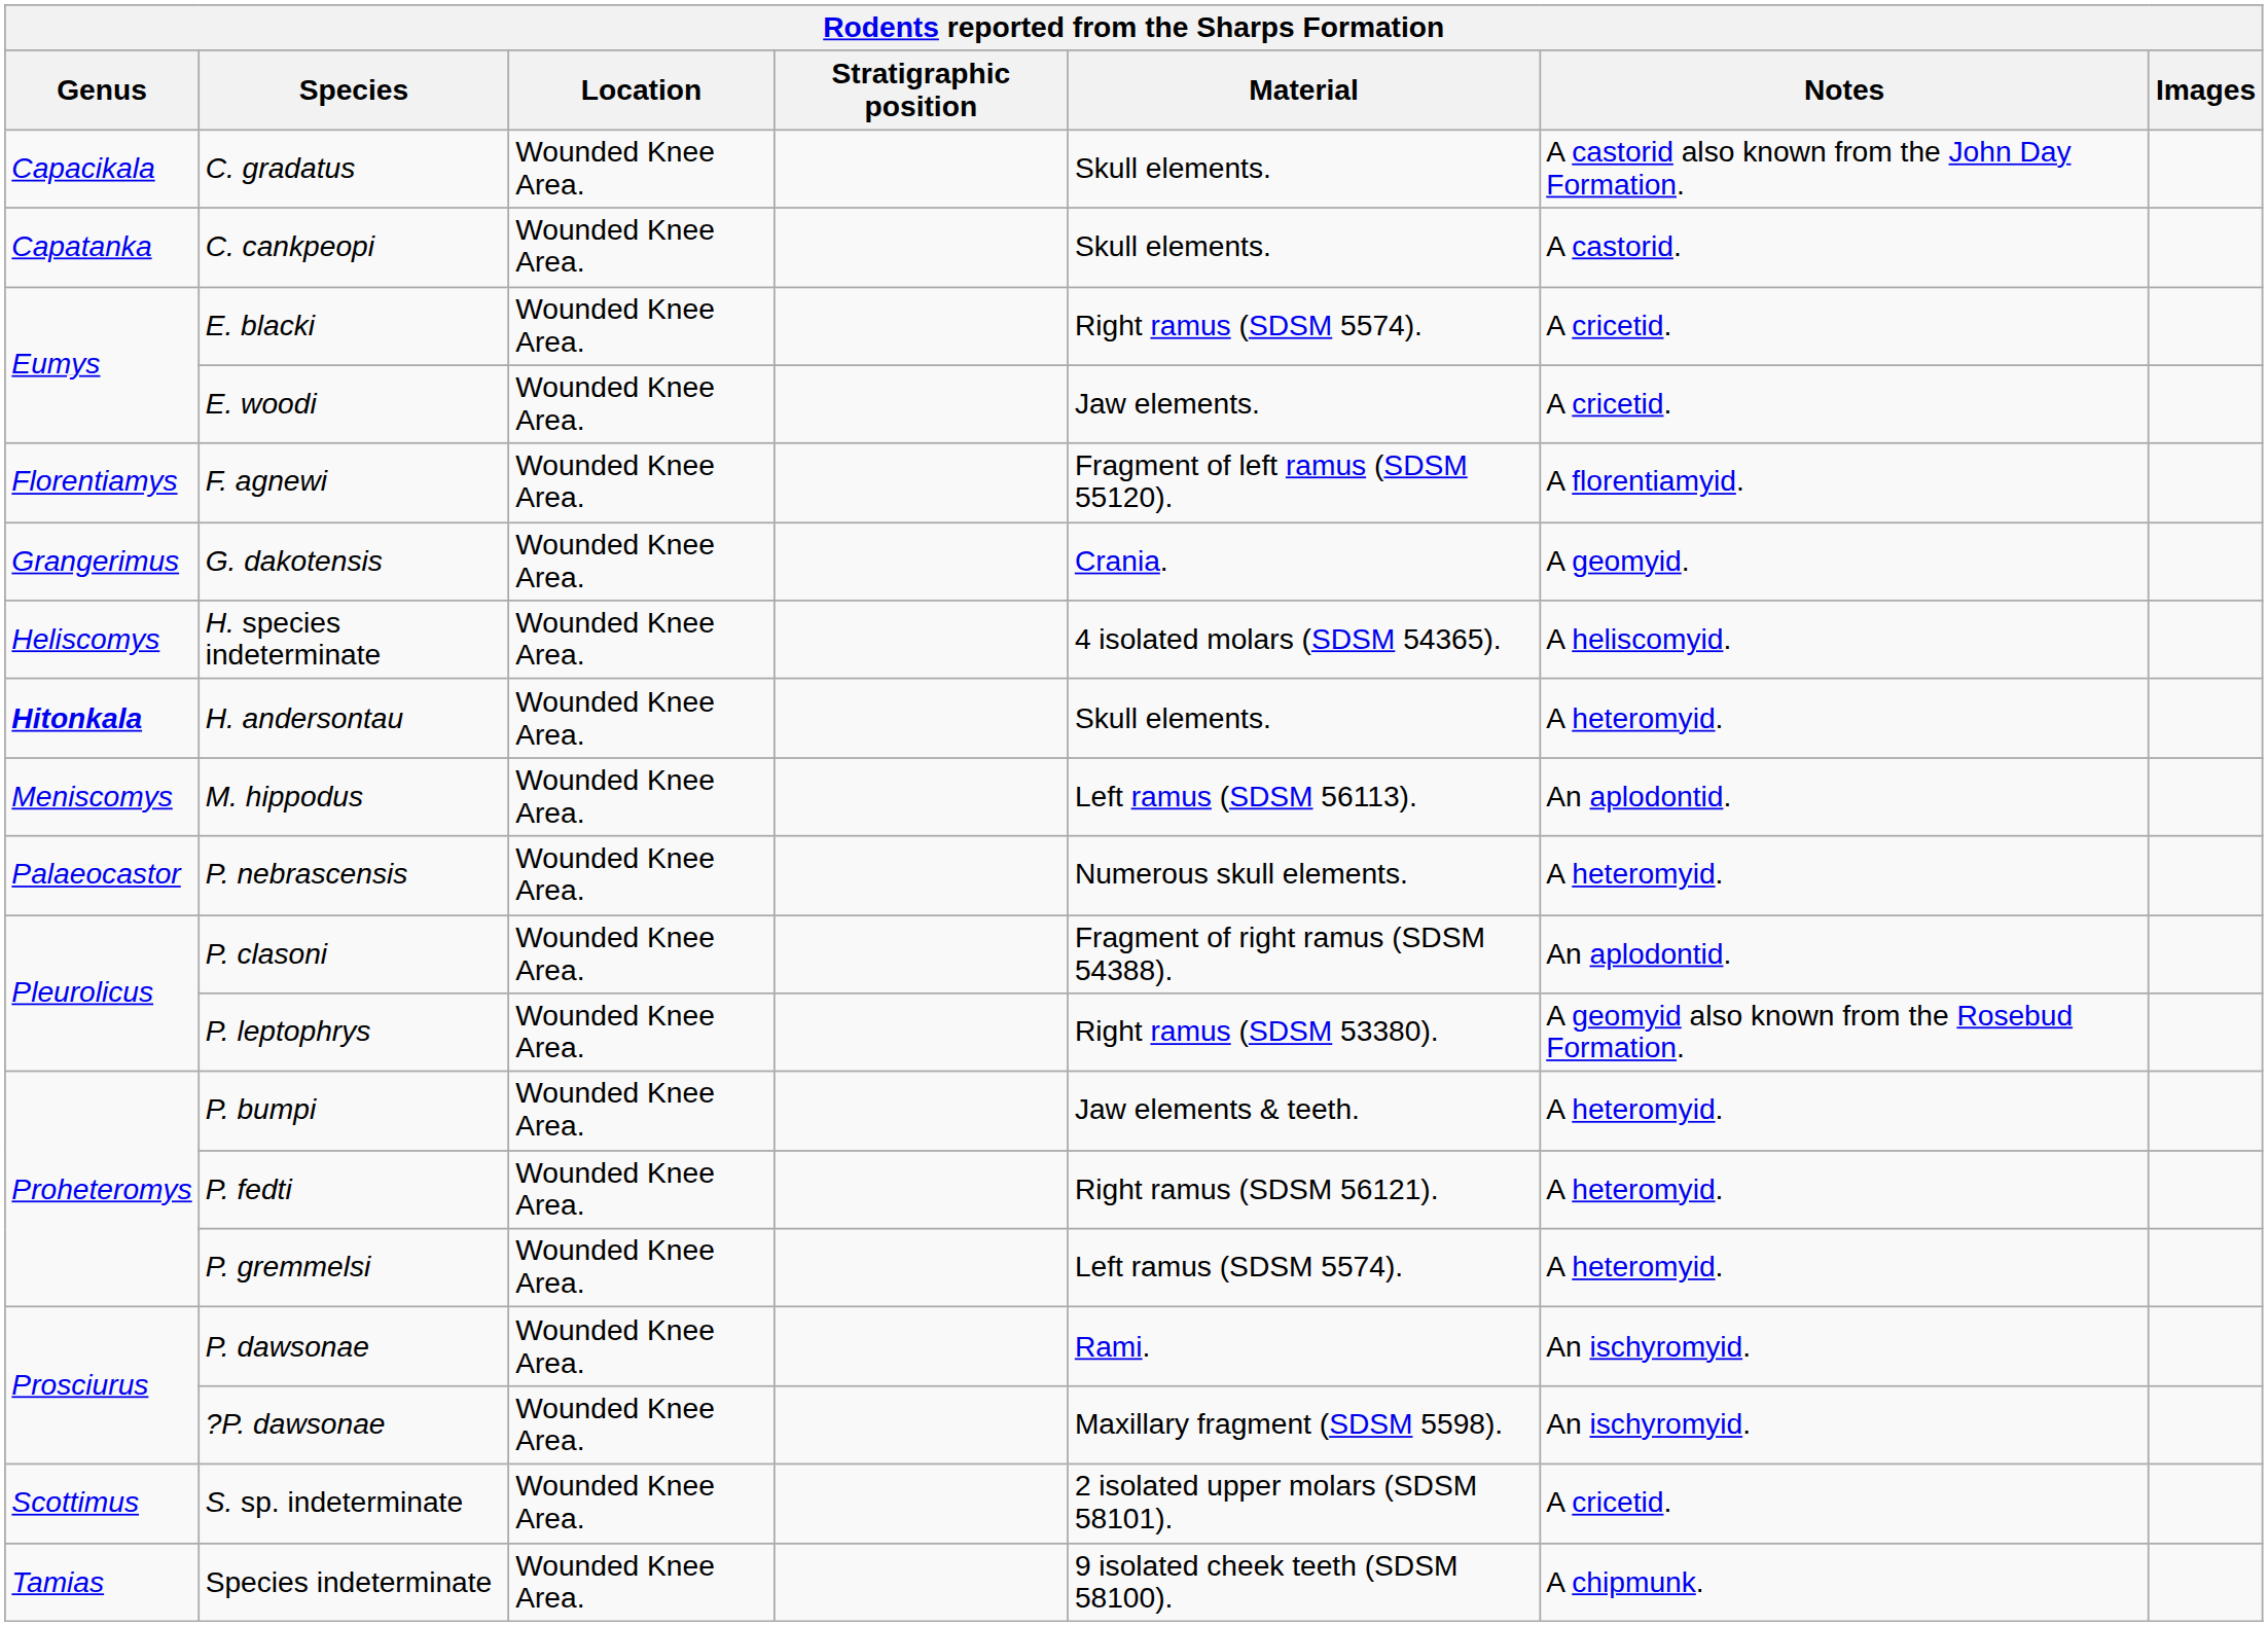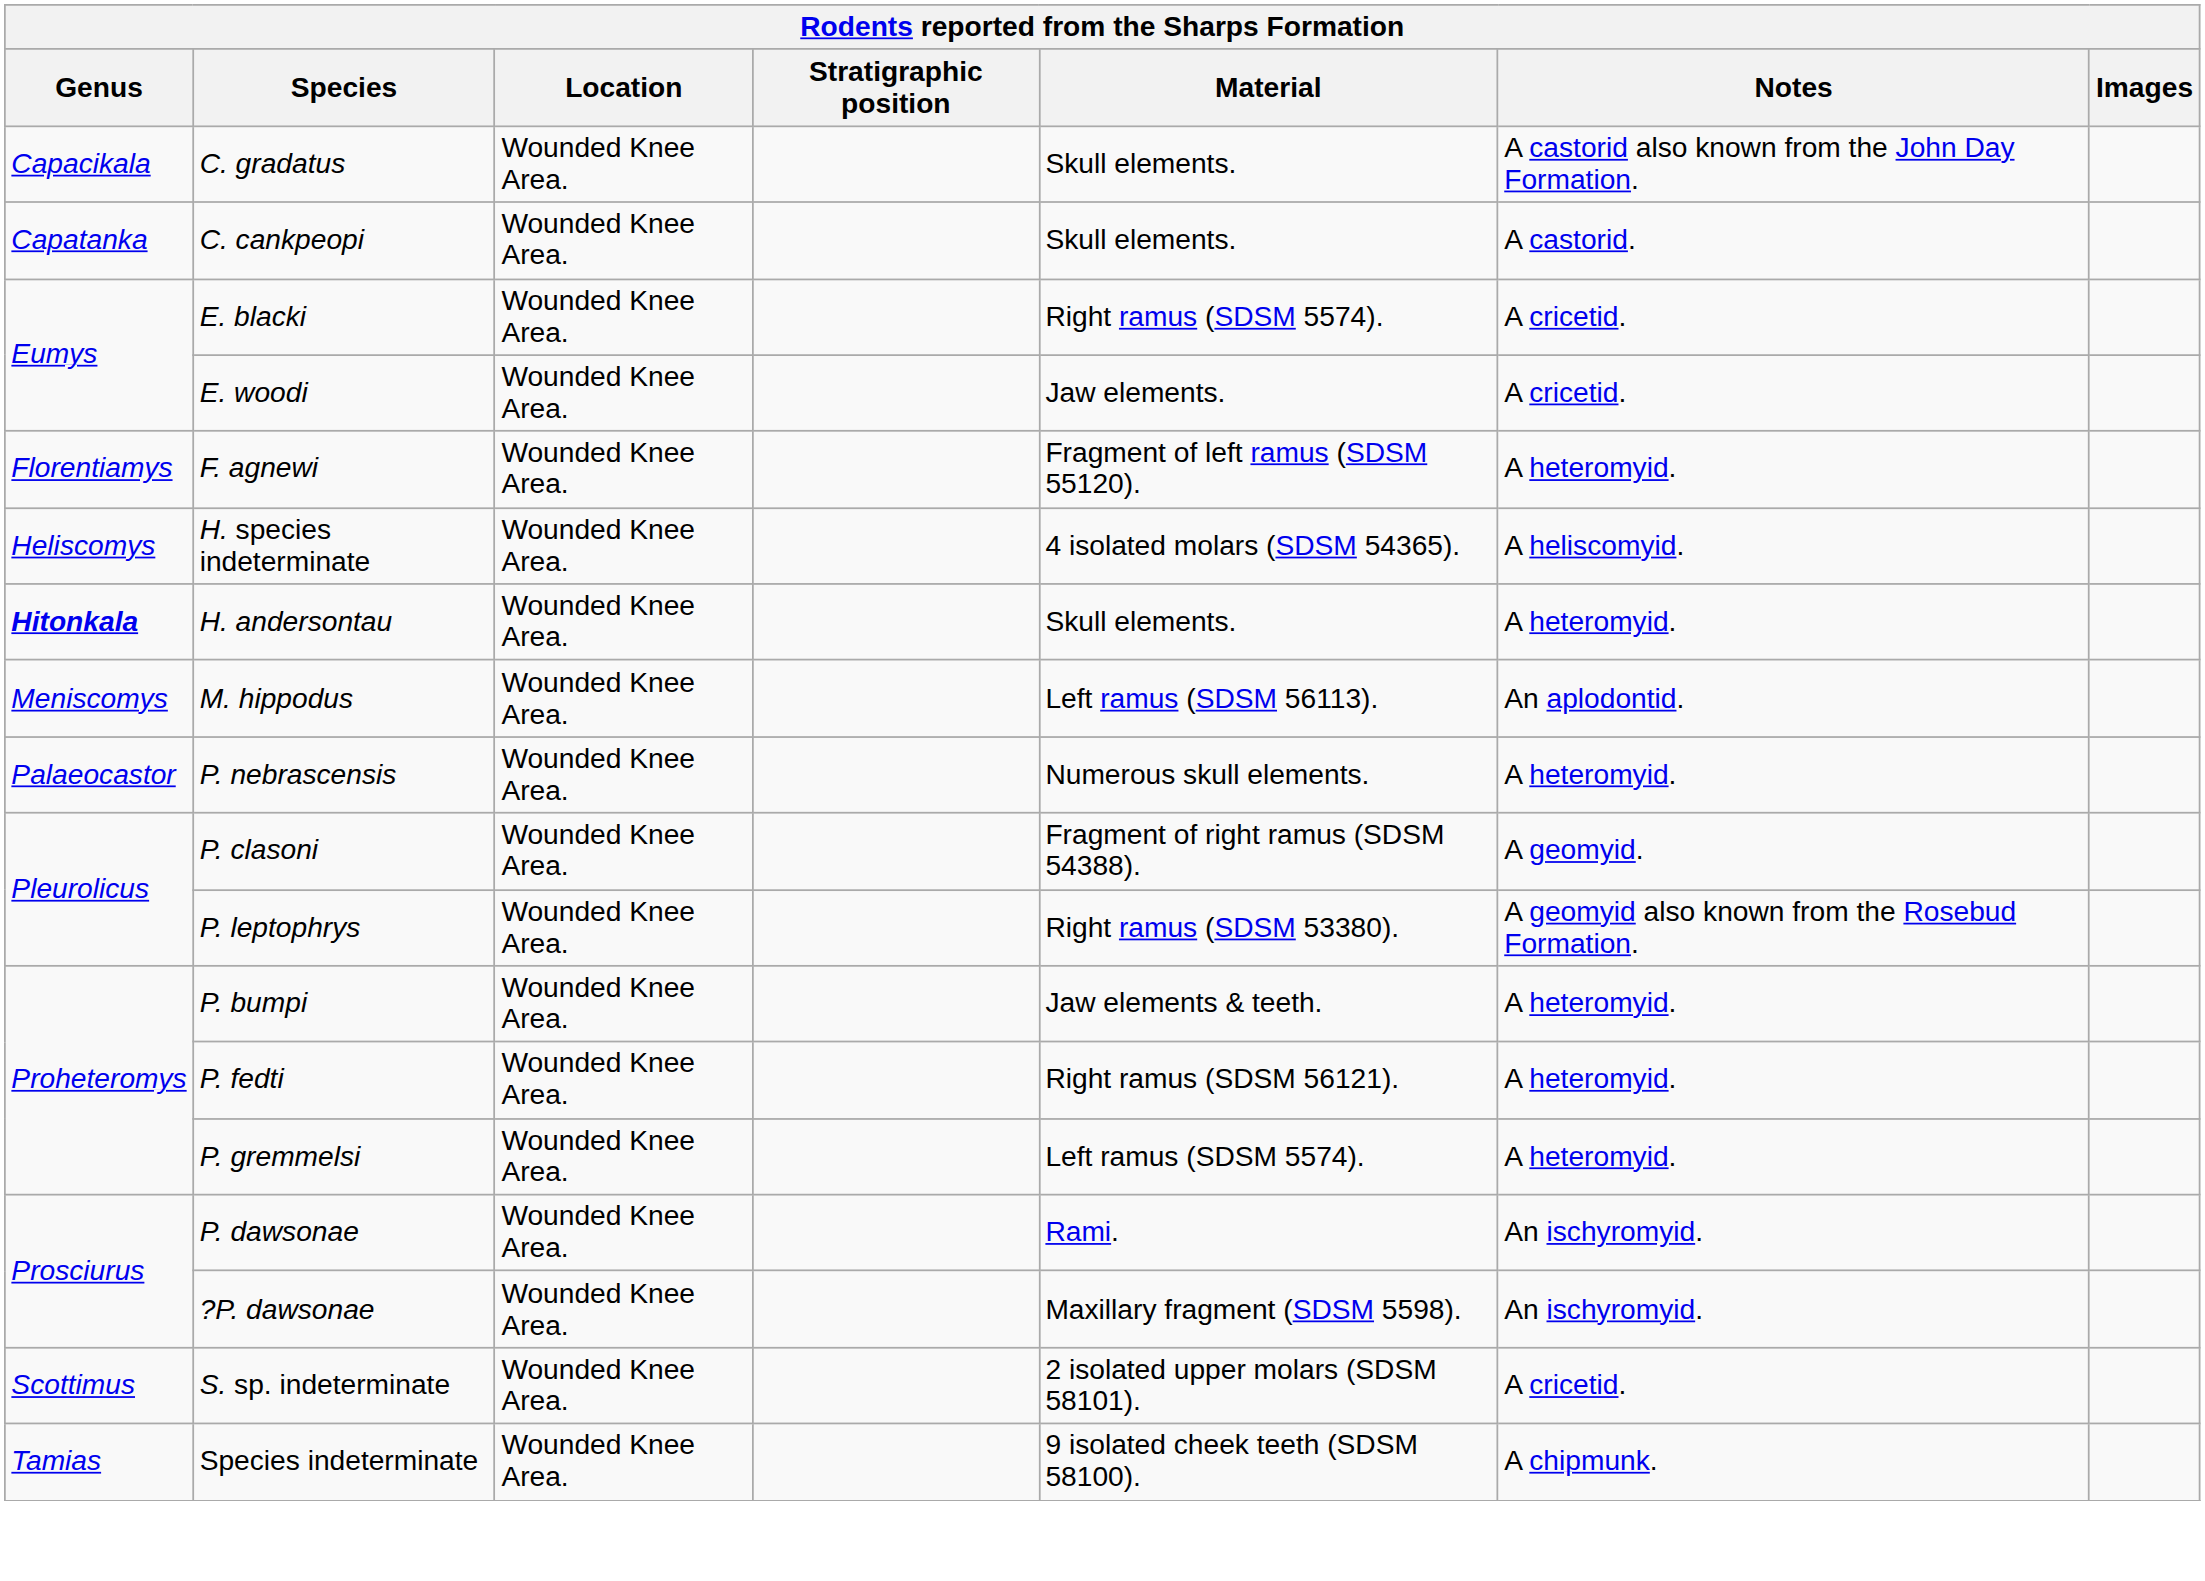F. agnewi | Notes: A florentiamyid. -> A heteromyid.
- row: Grangerimus | G. dakotensis | Wounded Knee Area. | Crania. | A geomyid.
P. clasoni | Notes: An aplodontid. -> A geomyid.
